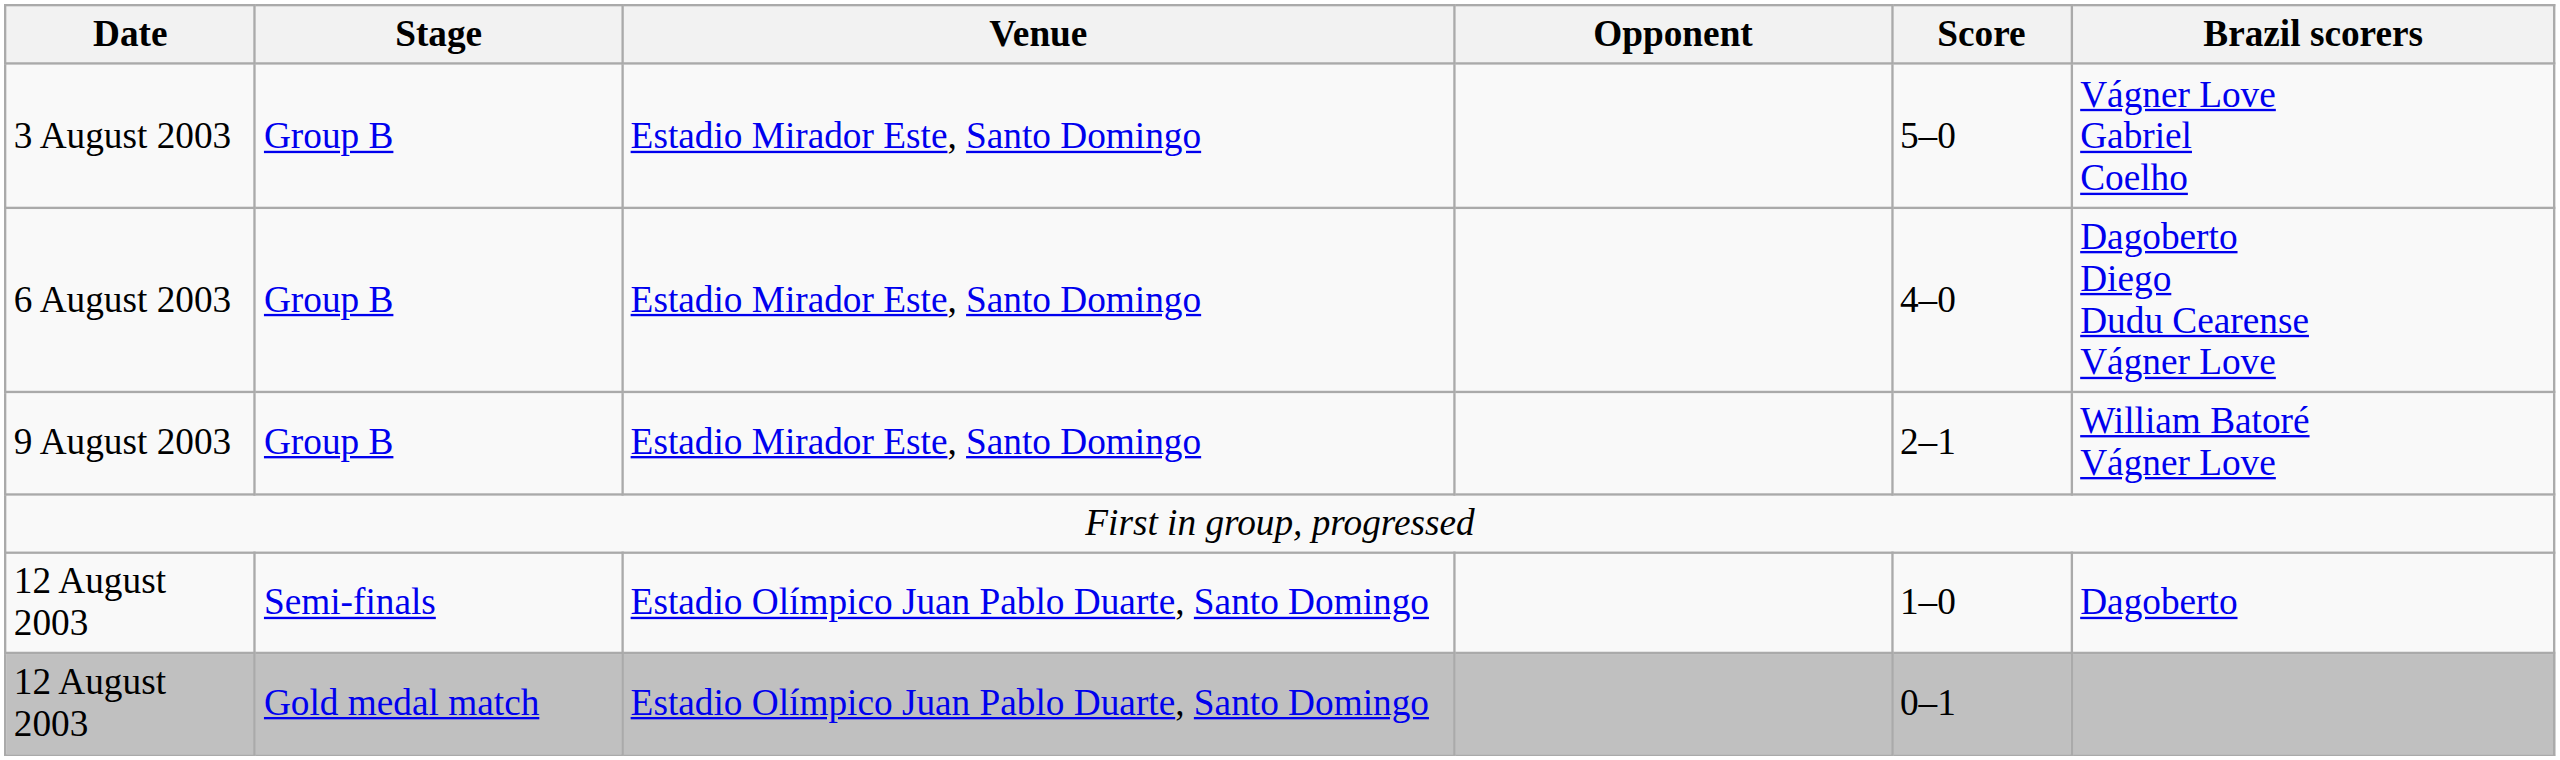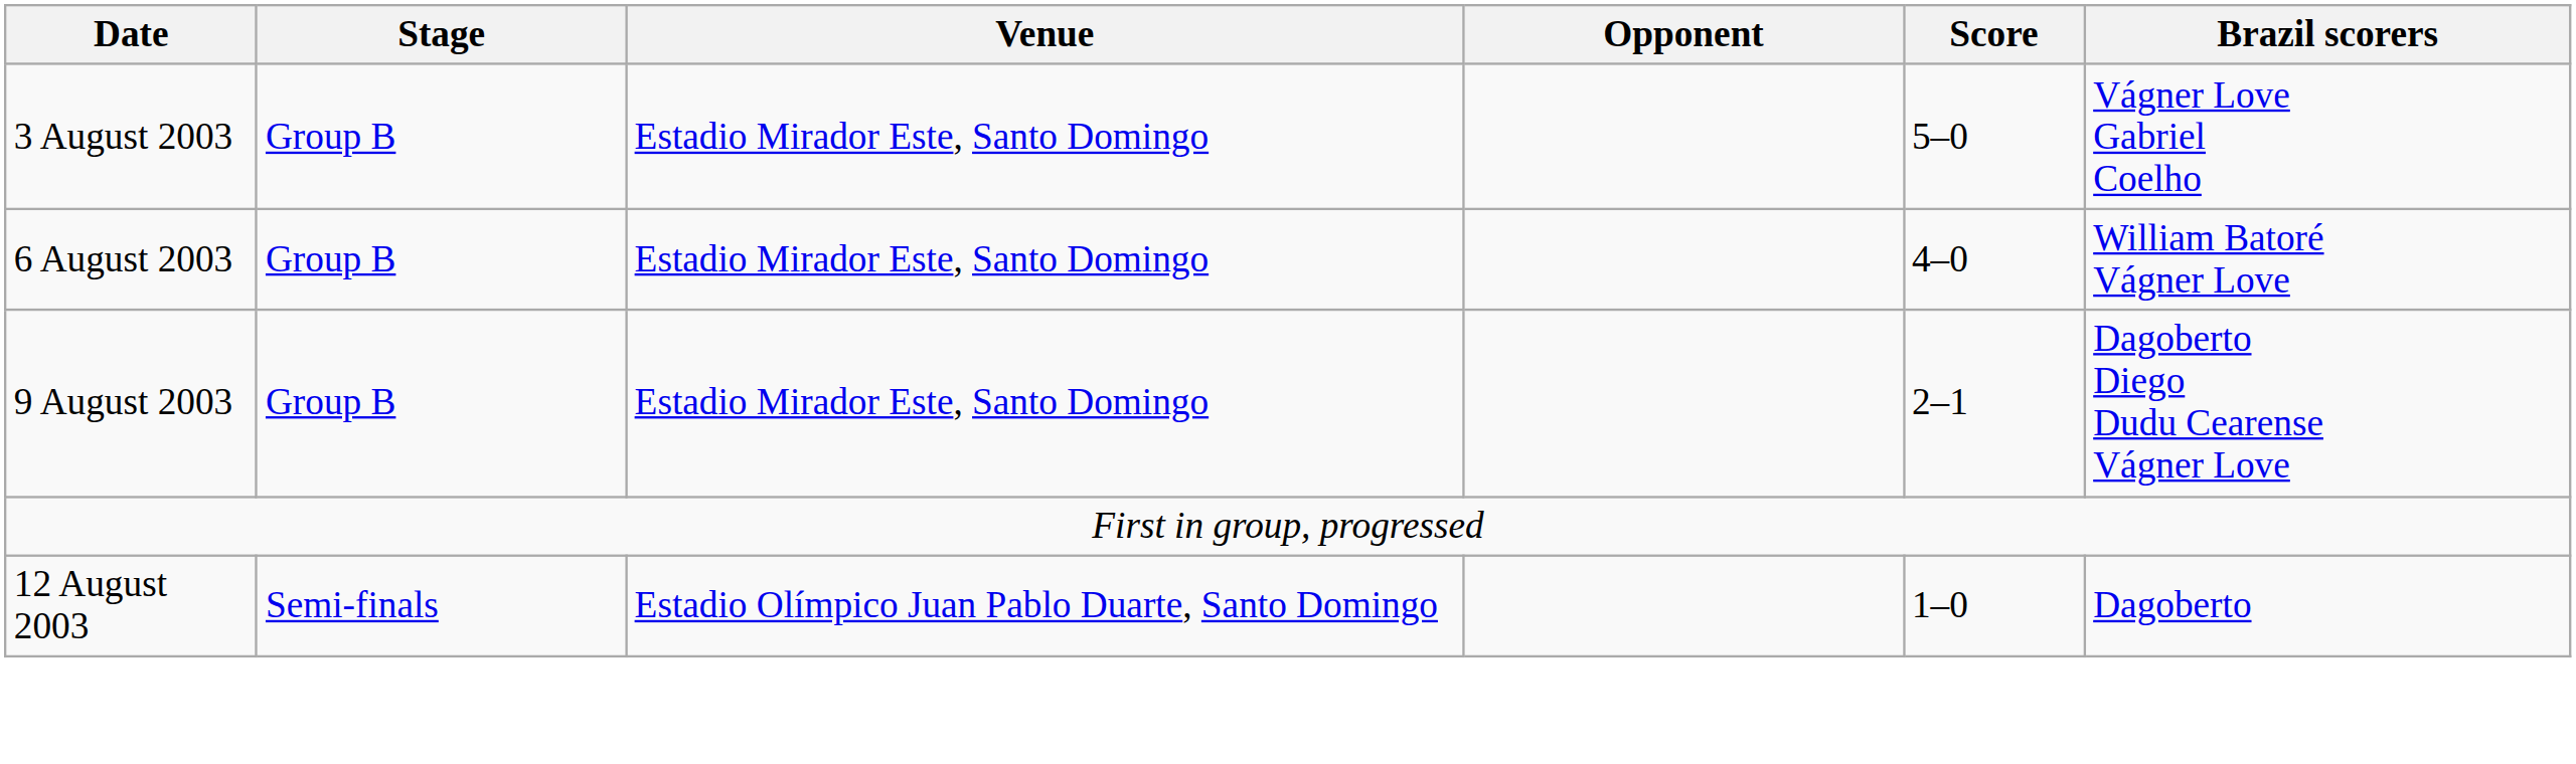6 August 2003 | Brazil scorers: Dagoberto Diego Dudu Cearense Vágner Love -> William Batoré Vágner Love
9 August 2003 | Brazil scorers: William Batoré Vágner Love -> Dagoberto Diego Dudu Cearense Vágner Love
- row: 12 August 2003 | Gold medal match | Estadio Olímpico Juan Pablo Duarte, Santo Domingo | 0–1
